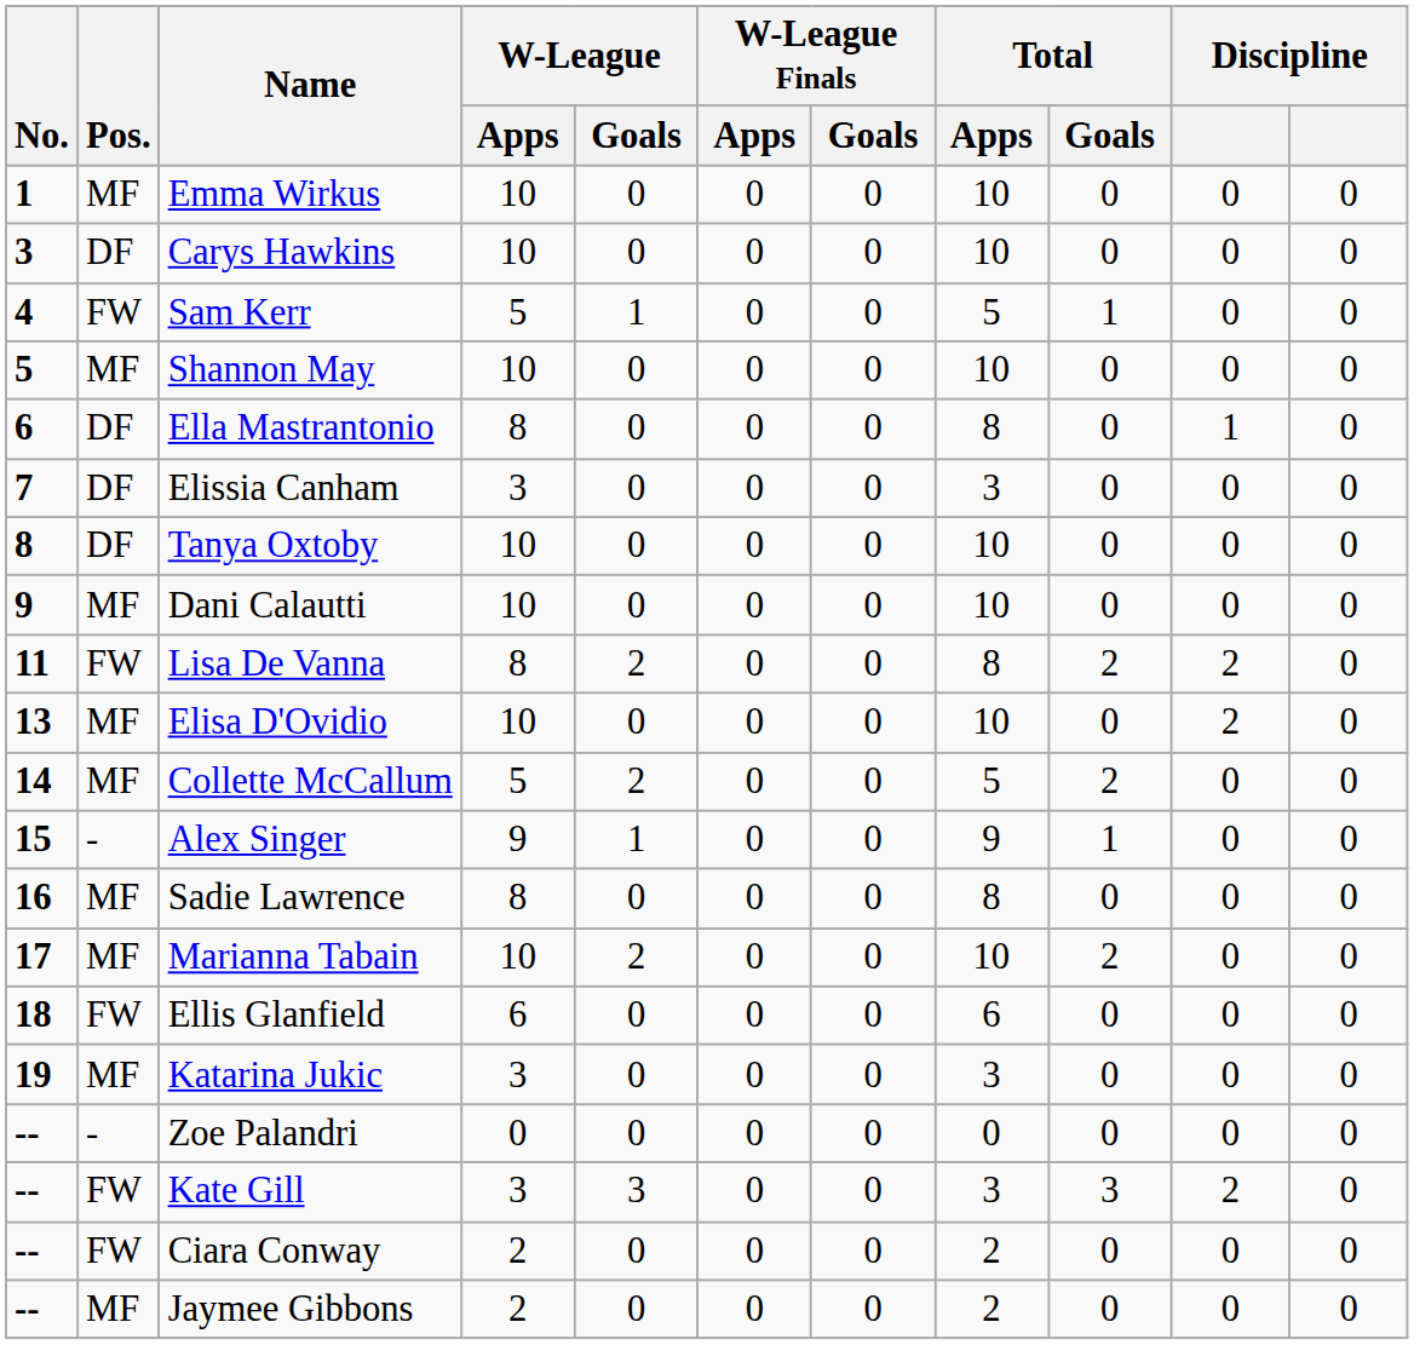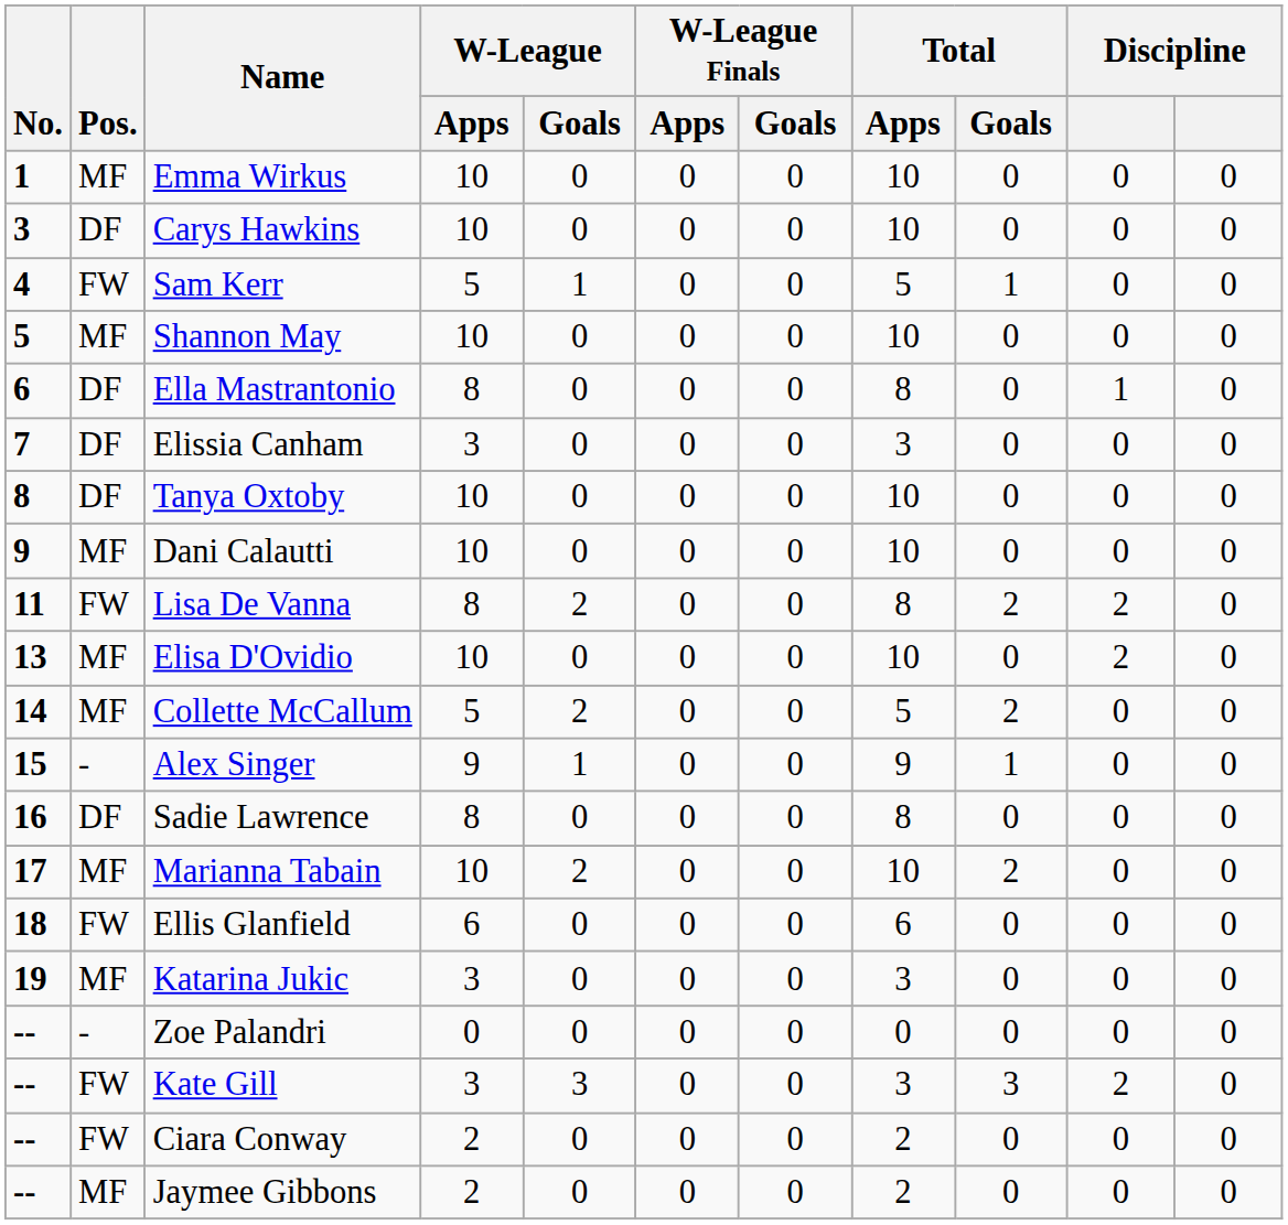Sadie Lawrence | Pos.: MF -> DF
